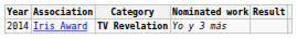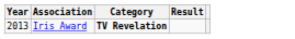- column: Nominated work | Yo y 3 más
Iris Award | Year: 2014 -> 2013
